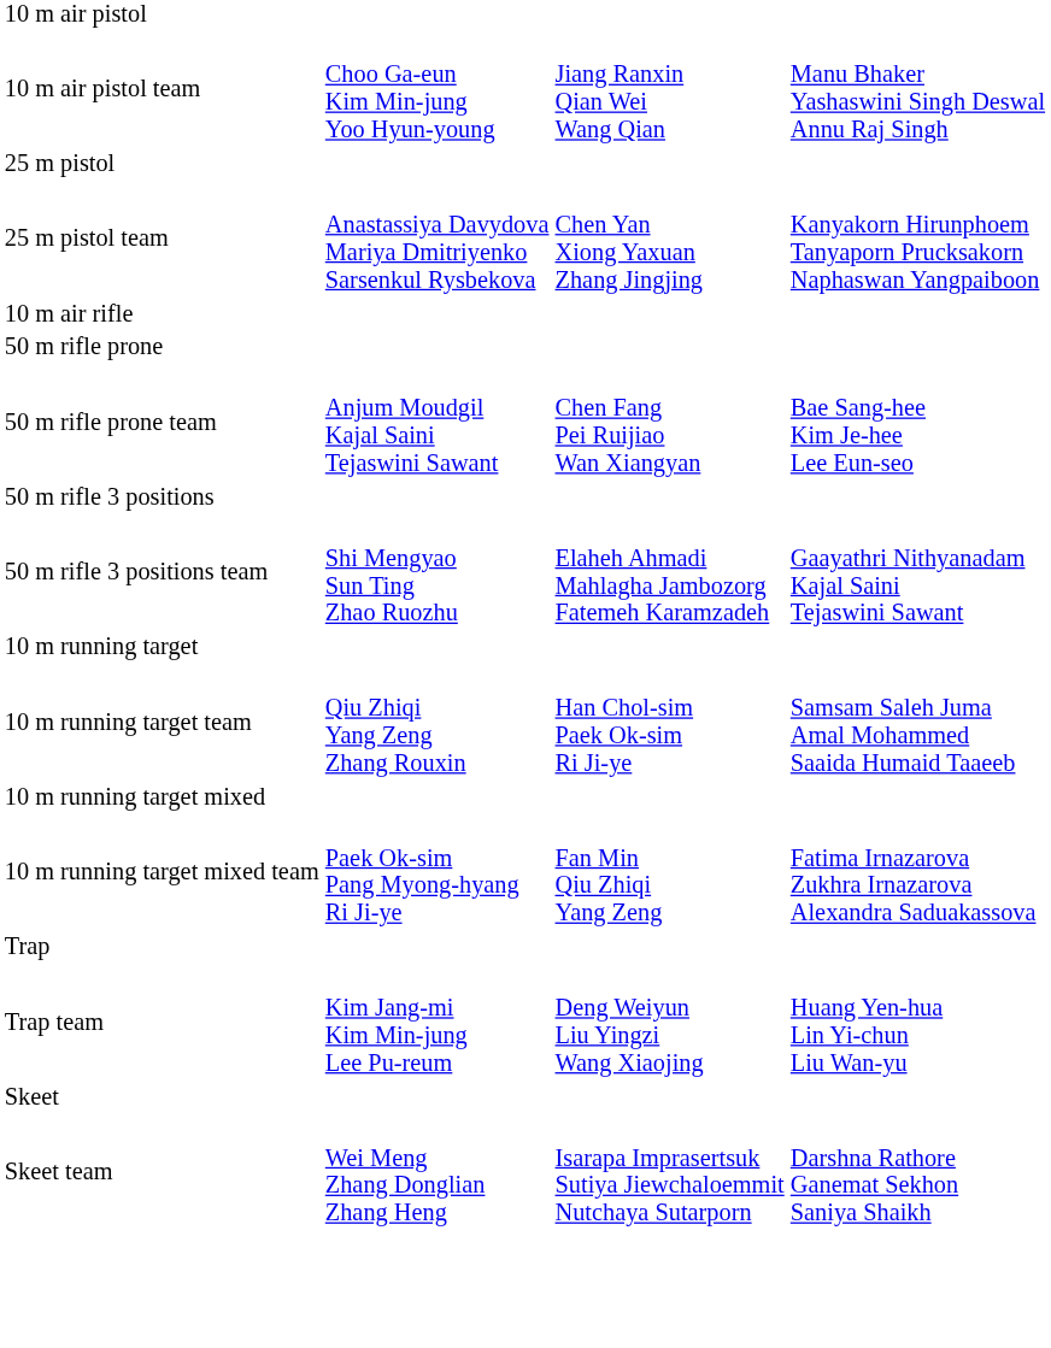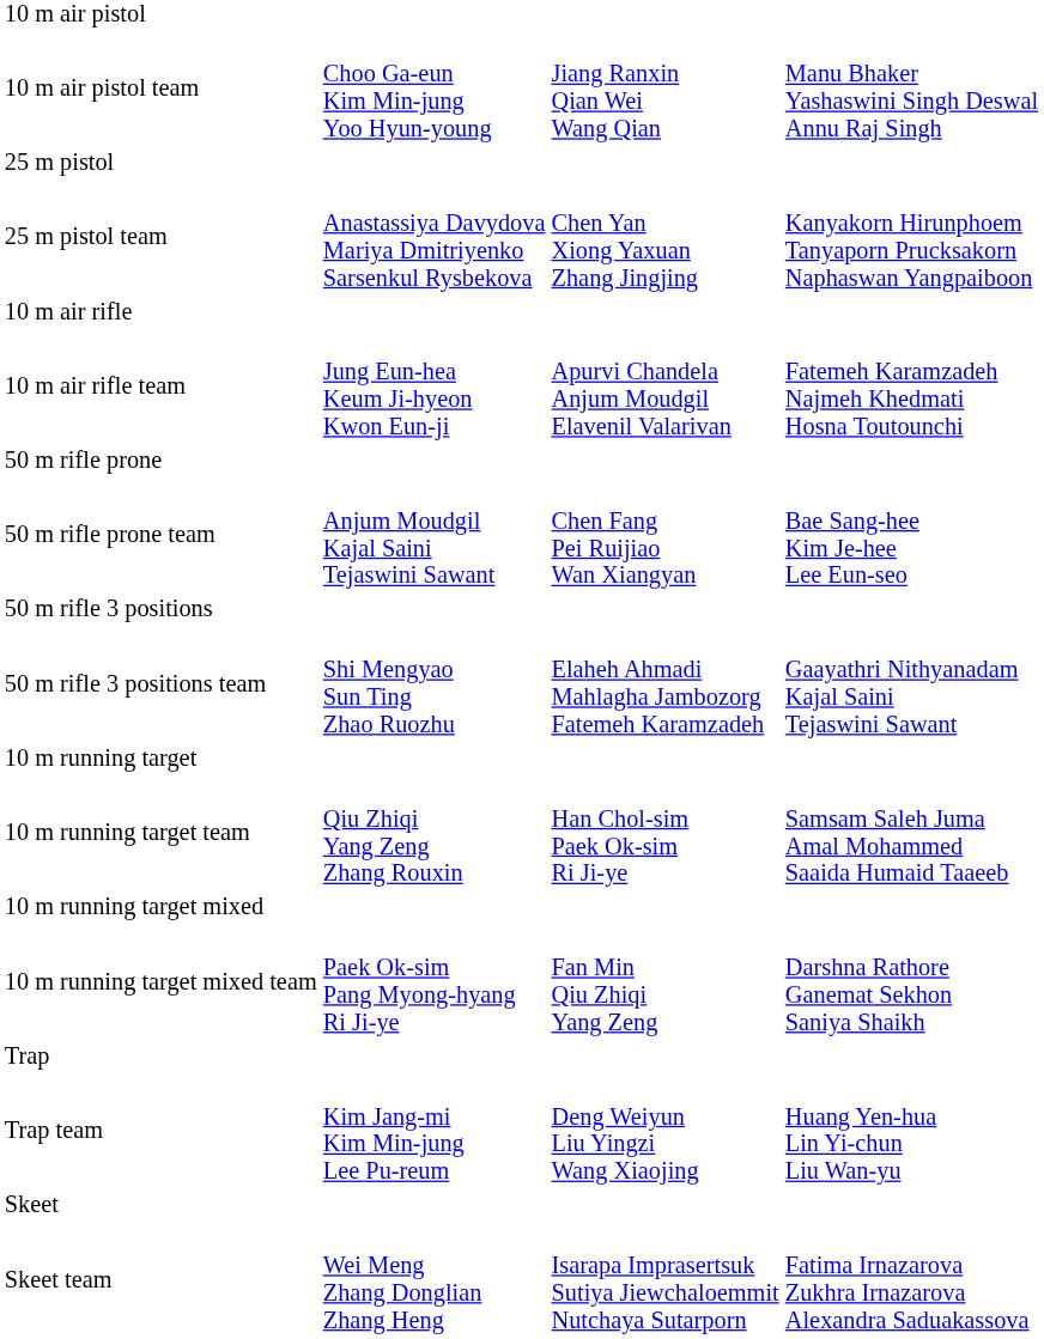+ row: 10 m air rifle team | Jung Eun-hea Keum Ji-hyeon Kwon Eun-ji | Apurvi Chandela Anjum Moudgil Elavenil Valarivan | Fatemeh Karamzadeh Najmeh Khedmati Hosna Toutounchi
10 m running target mixed team | column 4: Fatima Irnazarova Zukhra Irnazarova Alexandra Saduakassova -> Darshna Rathore Ganemat Sekhon Saniya Shaikh
Skeet team | column 4: Darshna Rathore Ganemat Sekhon Saniya Shaikh -> Fatima Irnazarova Zukhra Irnazarova Alexandra Saduakassova
